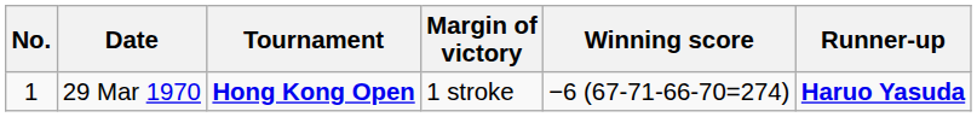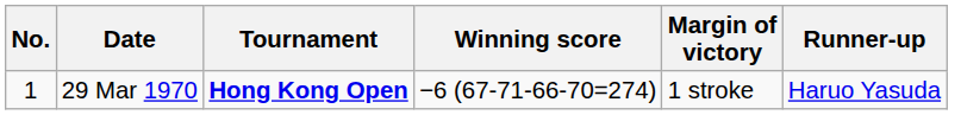columns swapped: Winning score <-> Margin of victory
29 Mar 1970 | Runner-up: bold -> normal
